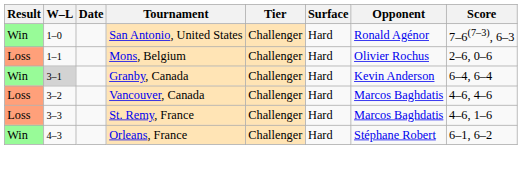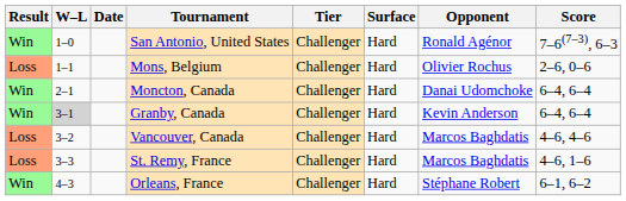+ row: Win | 2–1 | Moncton, Canada | Challenger | Hard | Danai Udomchoke | 6–4, 6–4
